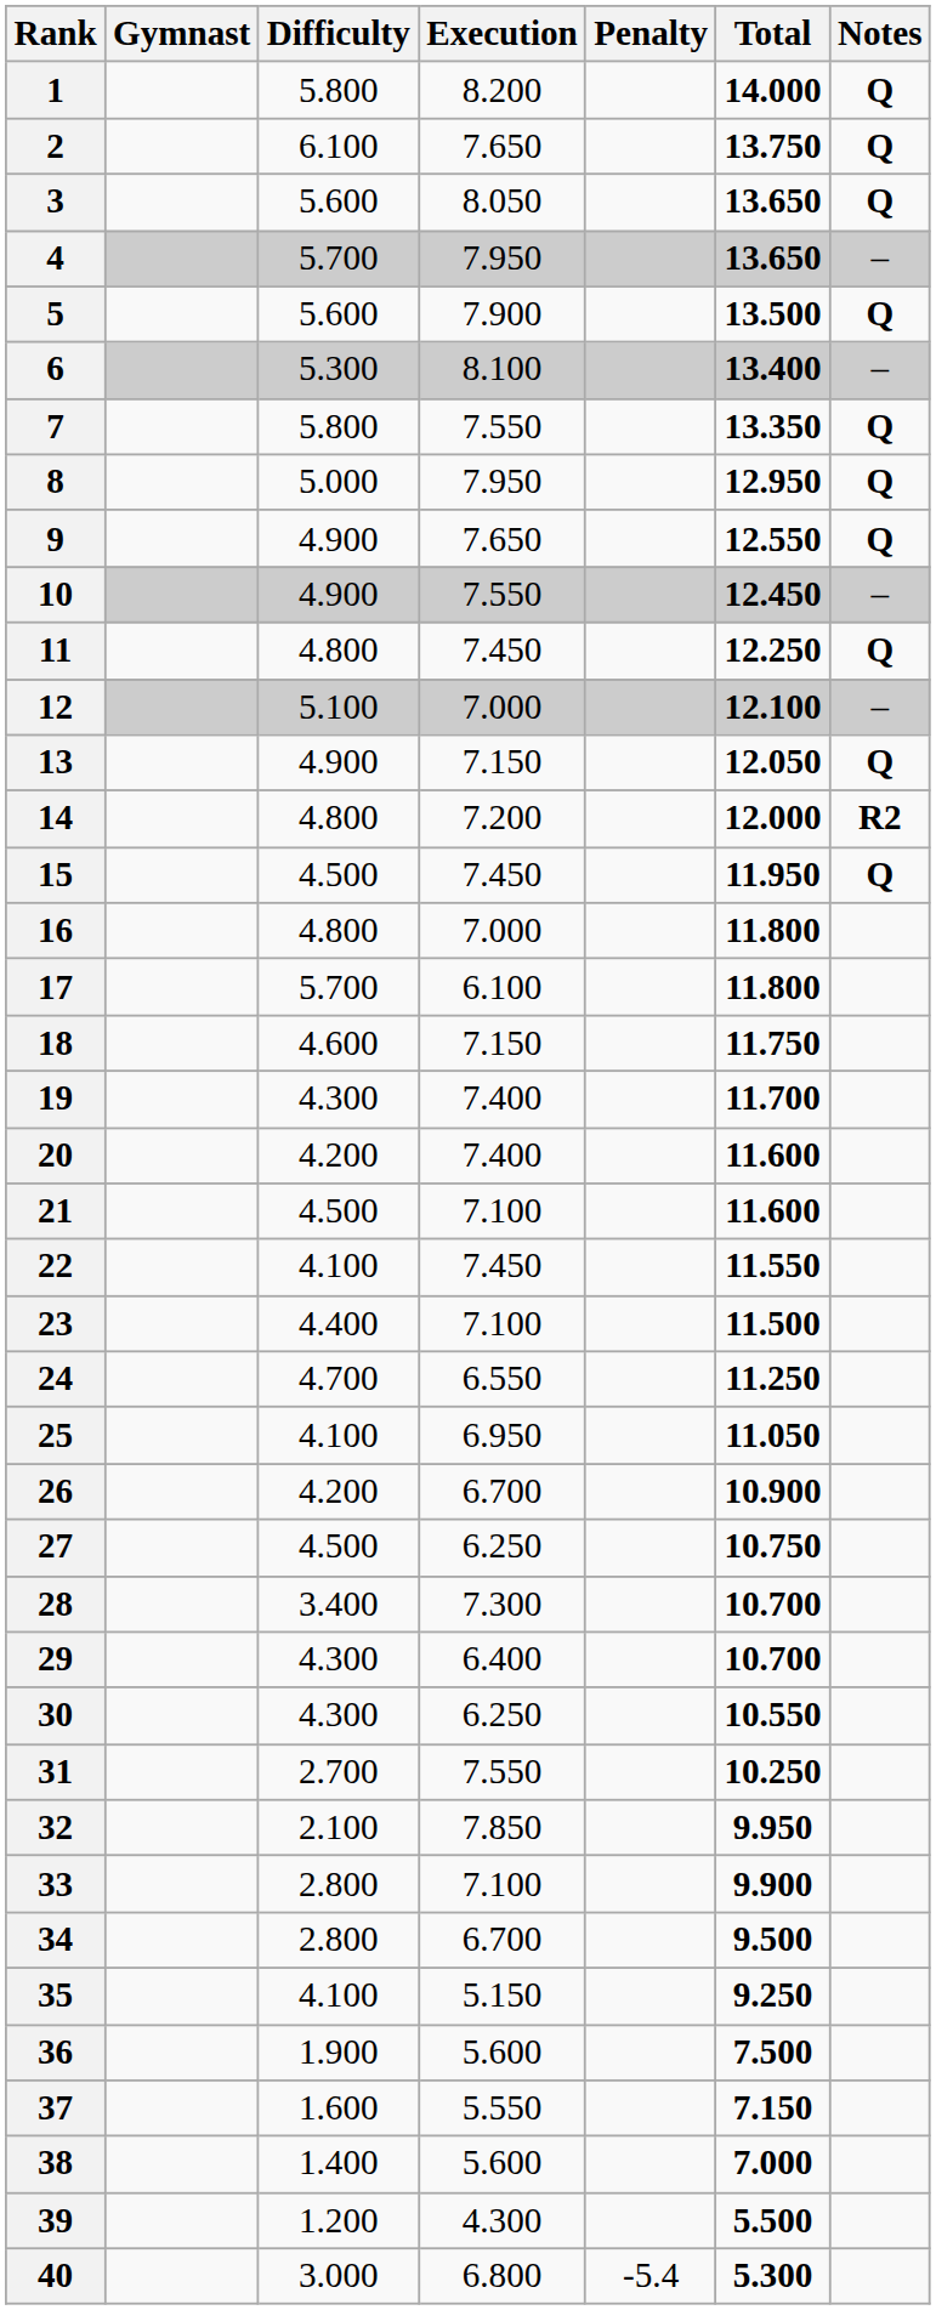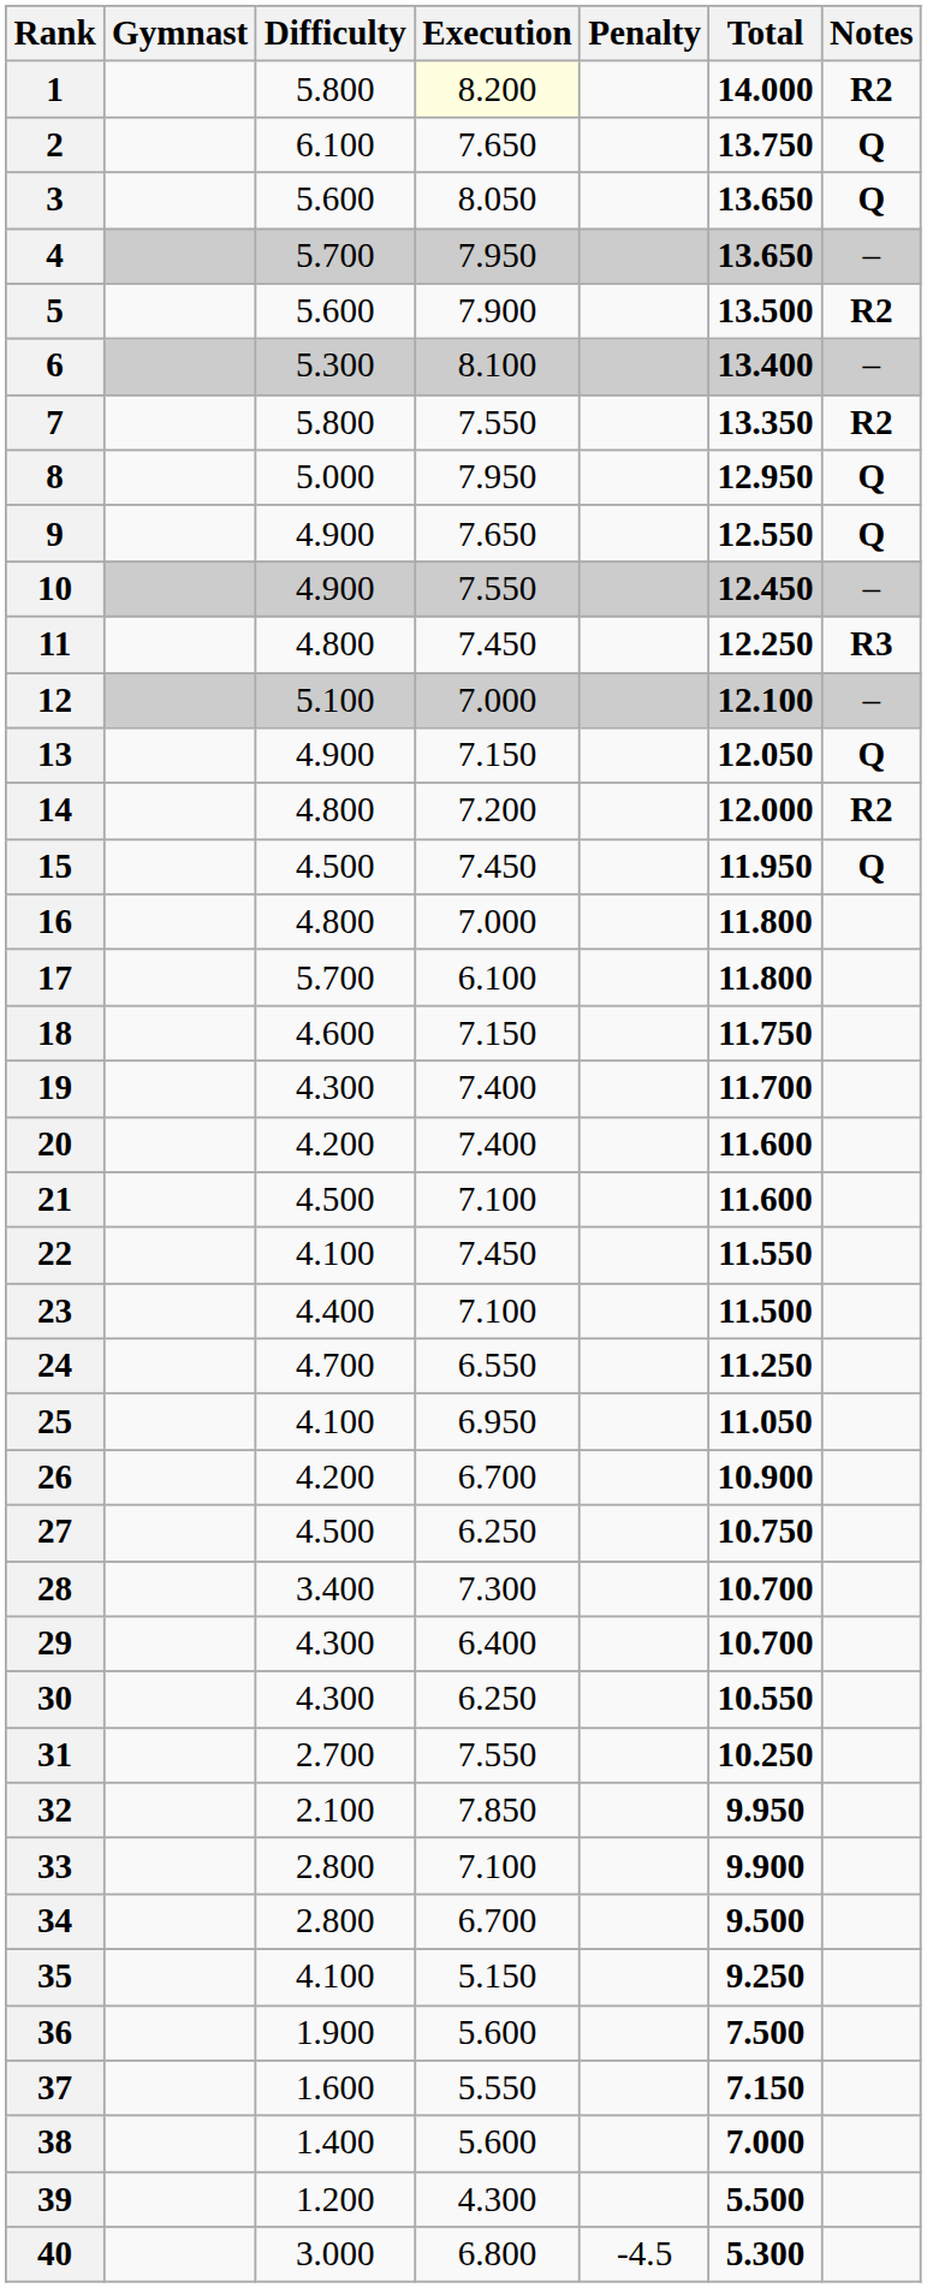1 | Execution: no background -> lightyellow background
1 | Notes: Q -> R2
5 | Notes: Q -> R2
7 | Notes: Q -> R2
11 | Notes: Q -> R3
40 | Penalty: -5.4 -> -4.5
